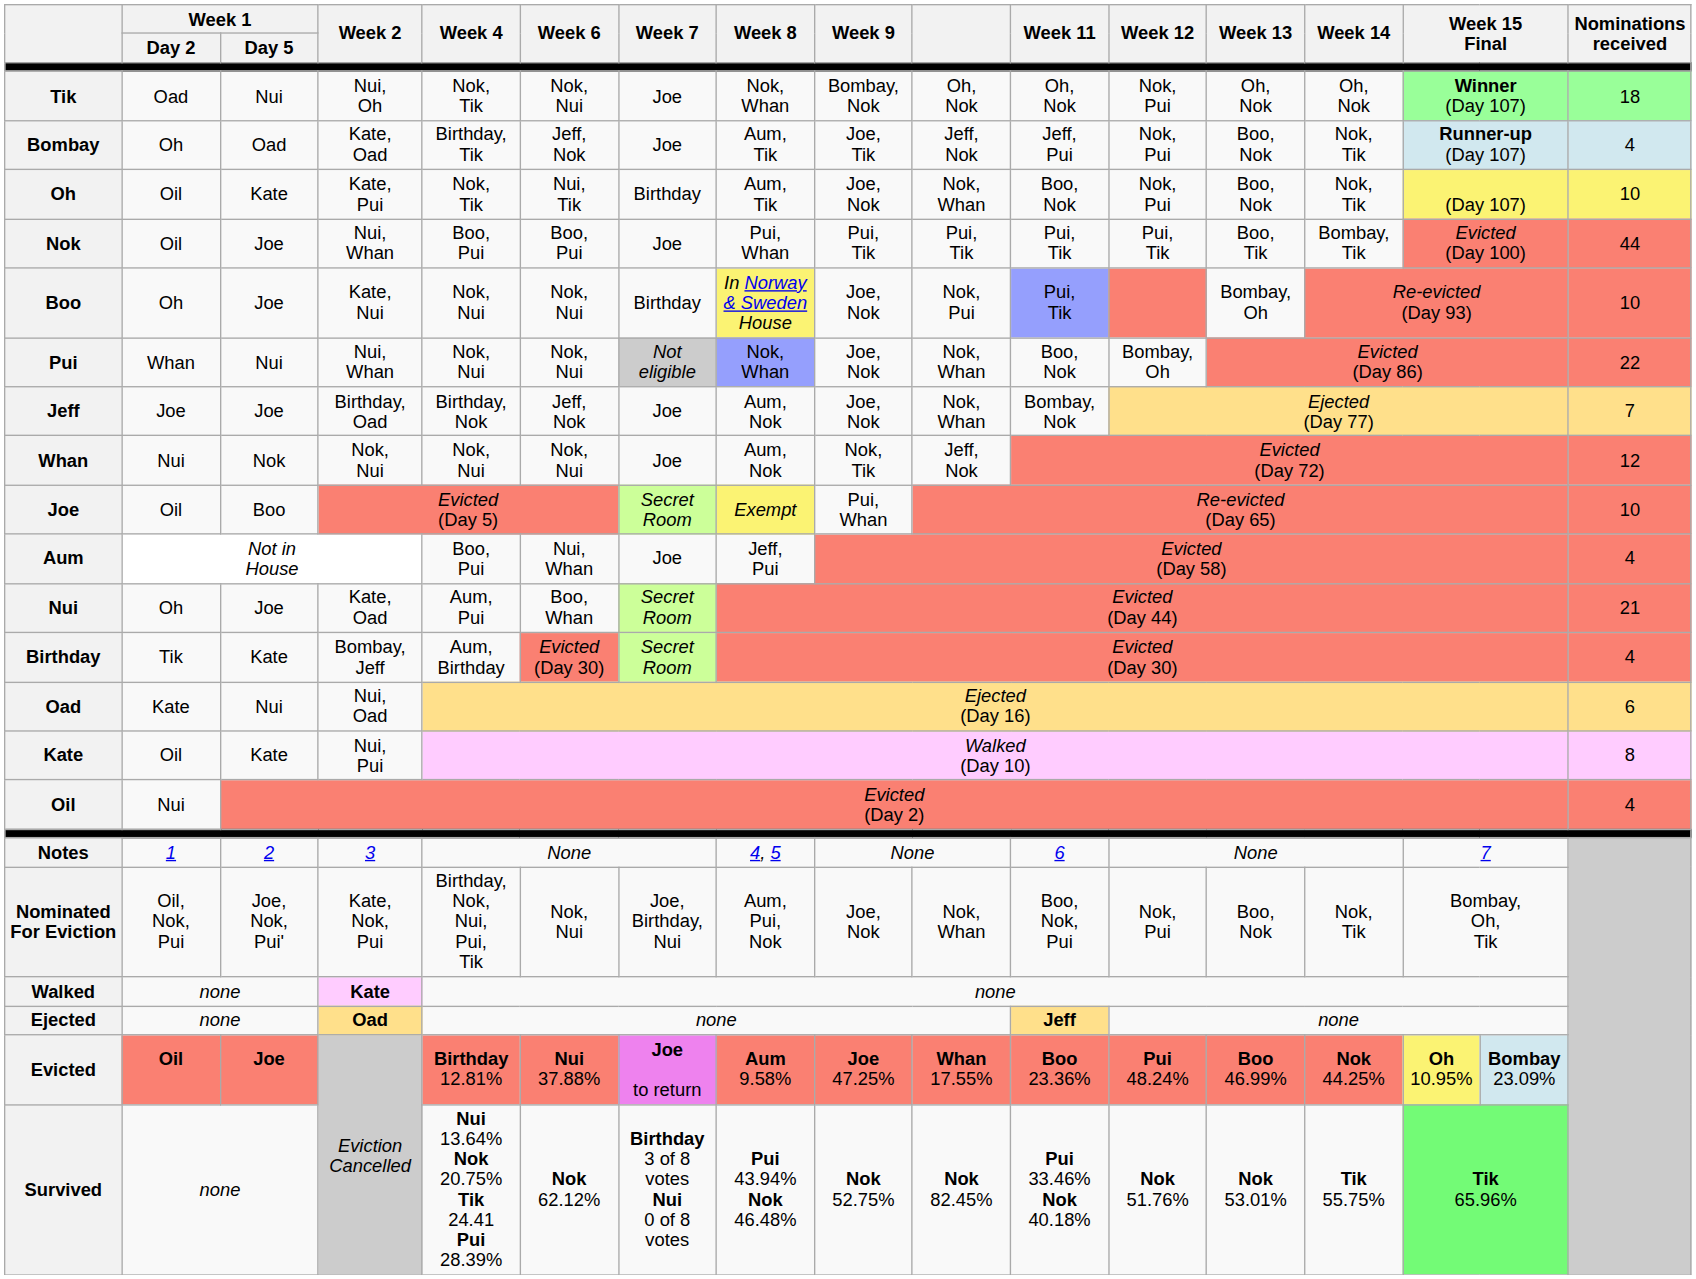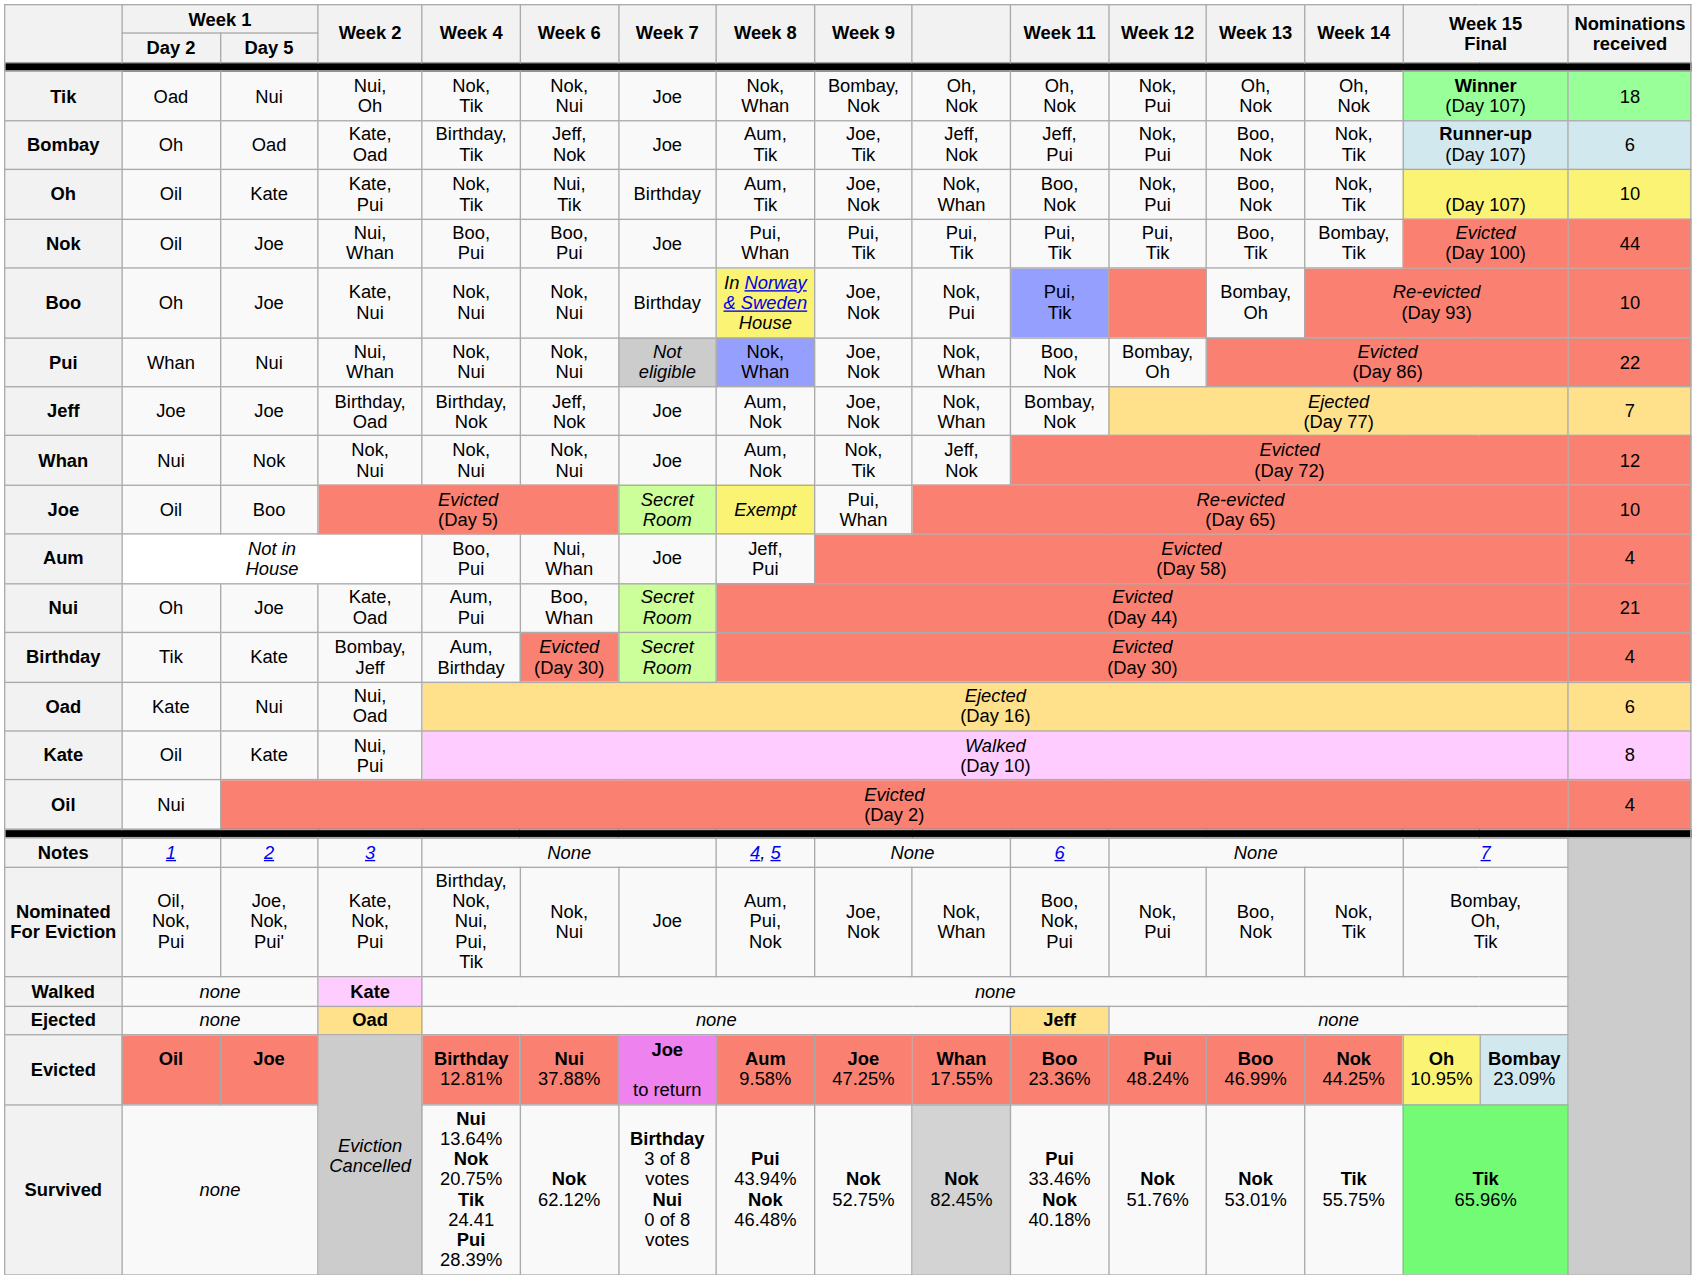Bombay | Nominations received: 4 -> 6
Nominated For Eviction | Week 7: Joe, Birthday, Nui -> Joe
Survived | column 10: no background -> lightgrey background
